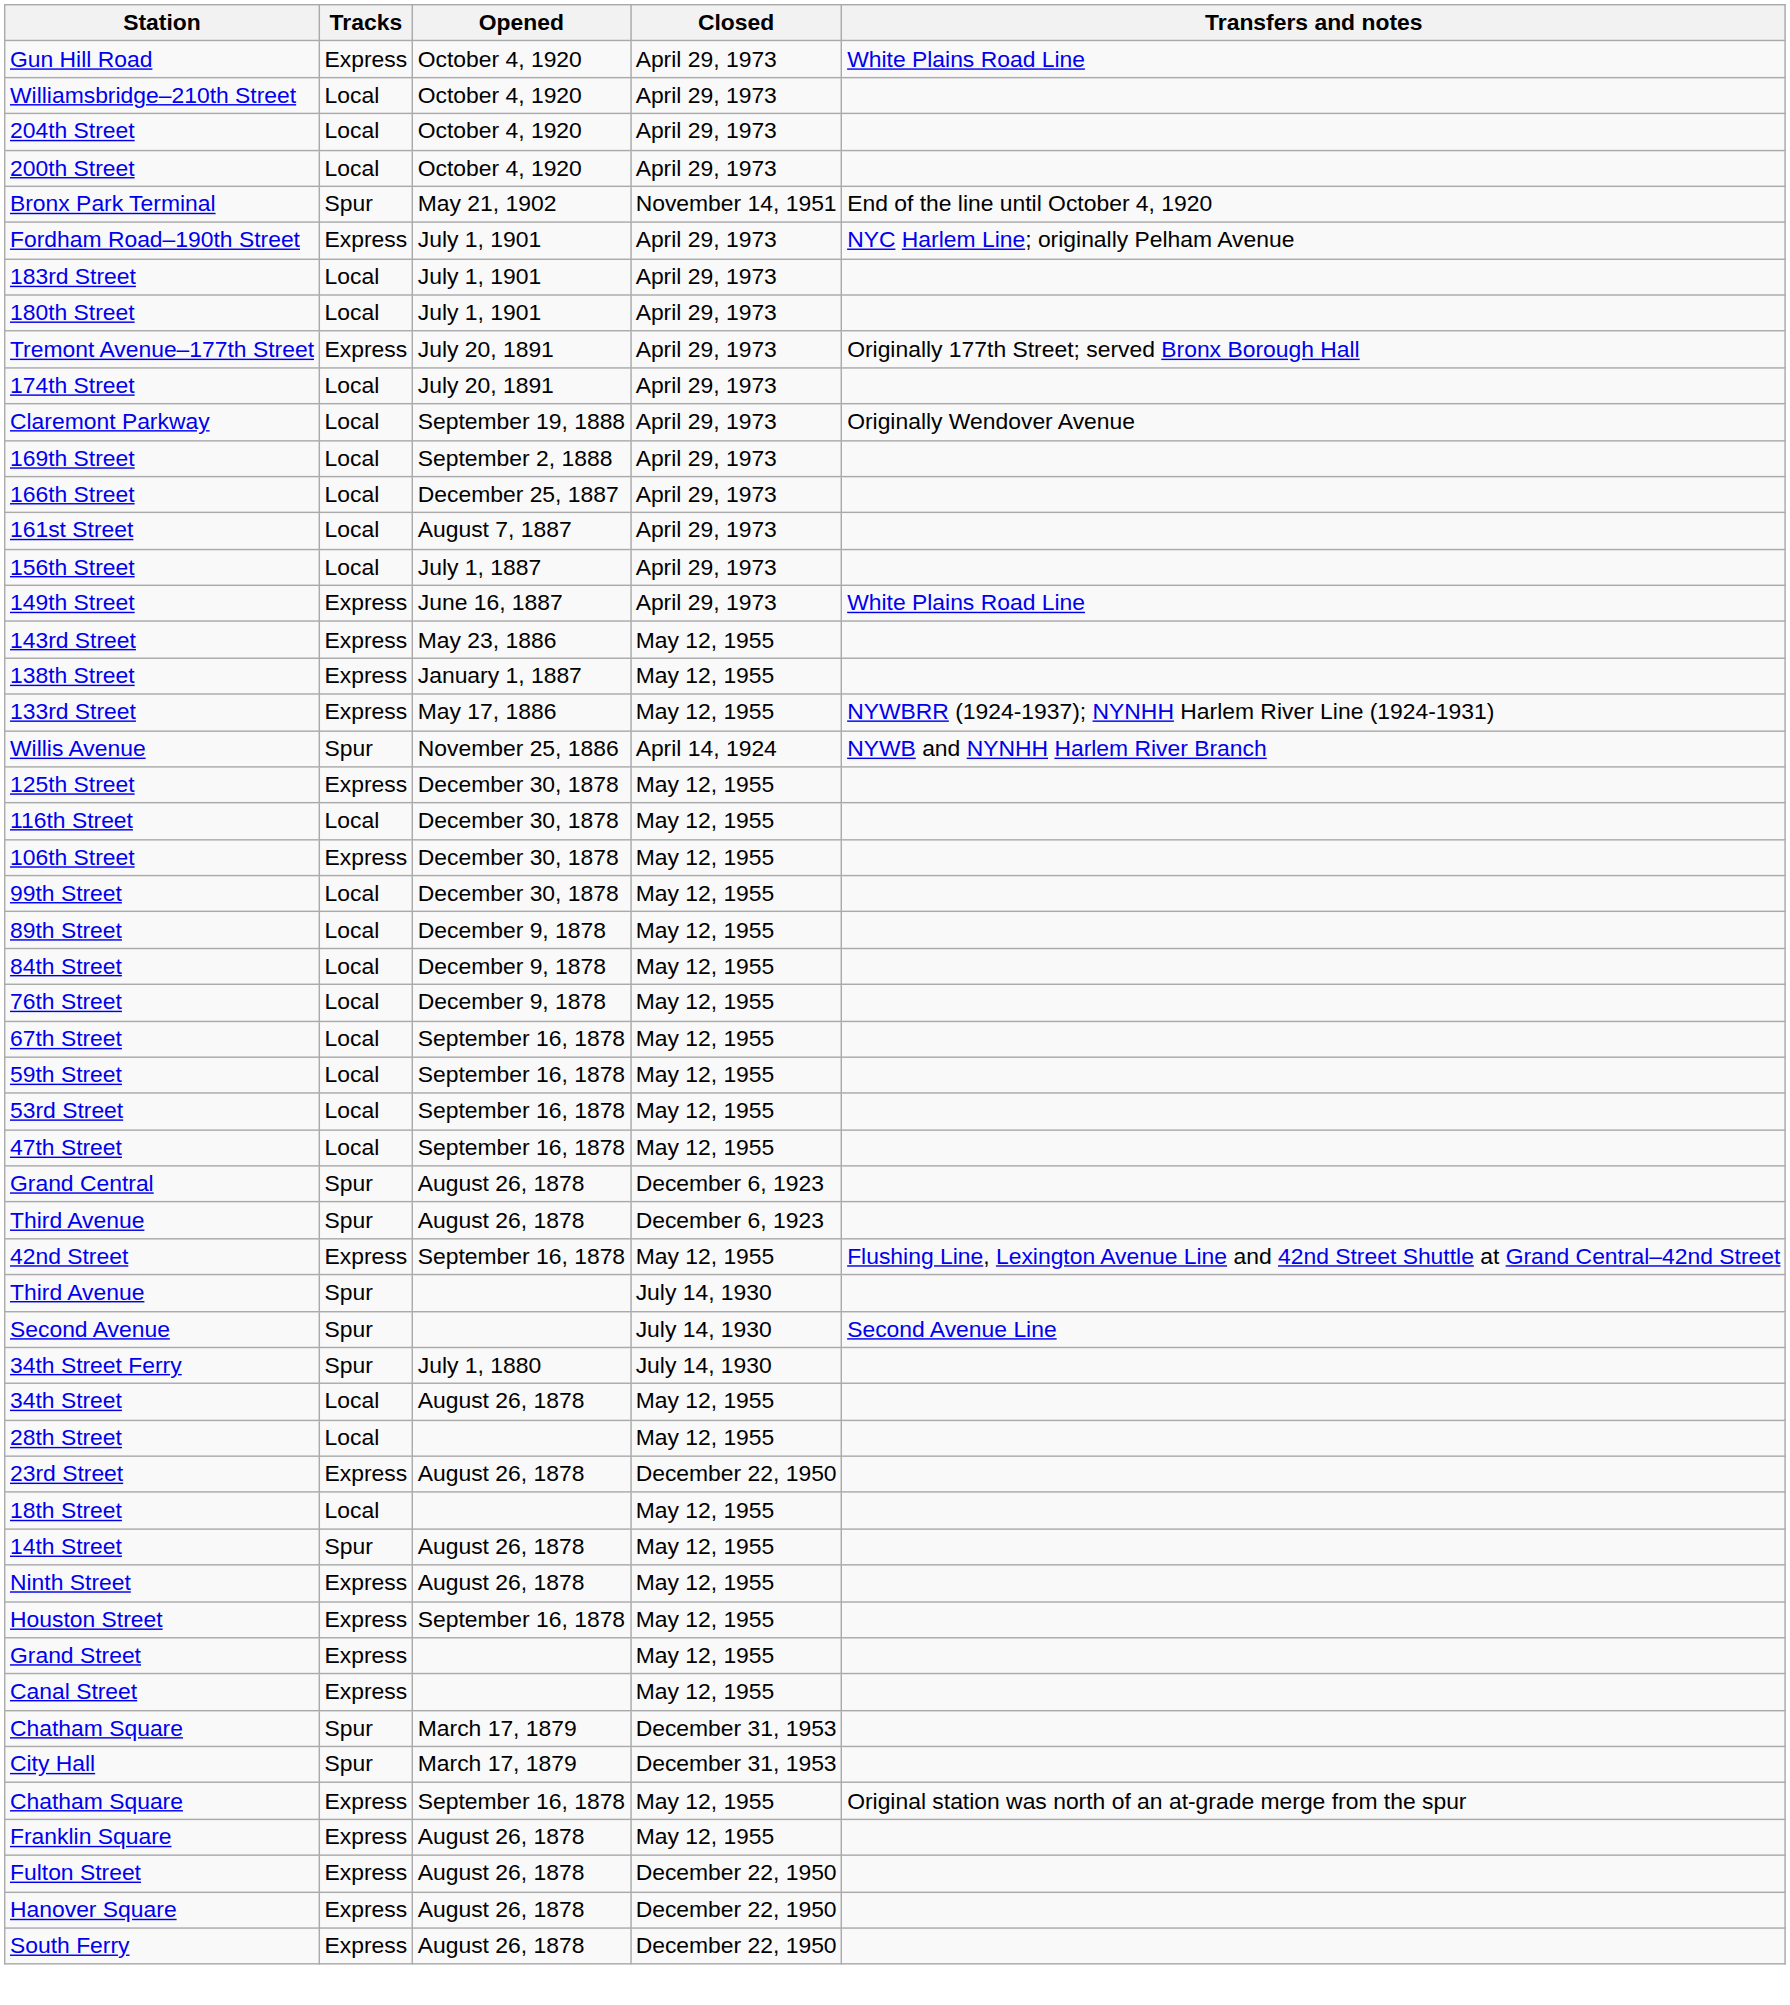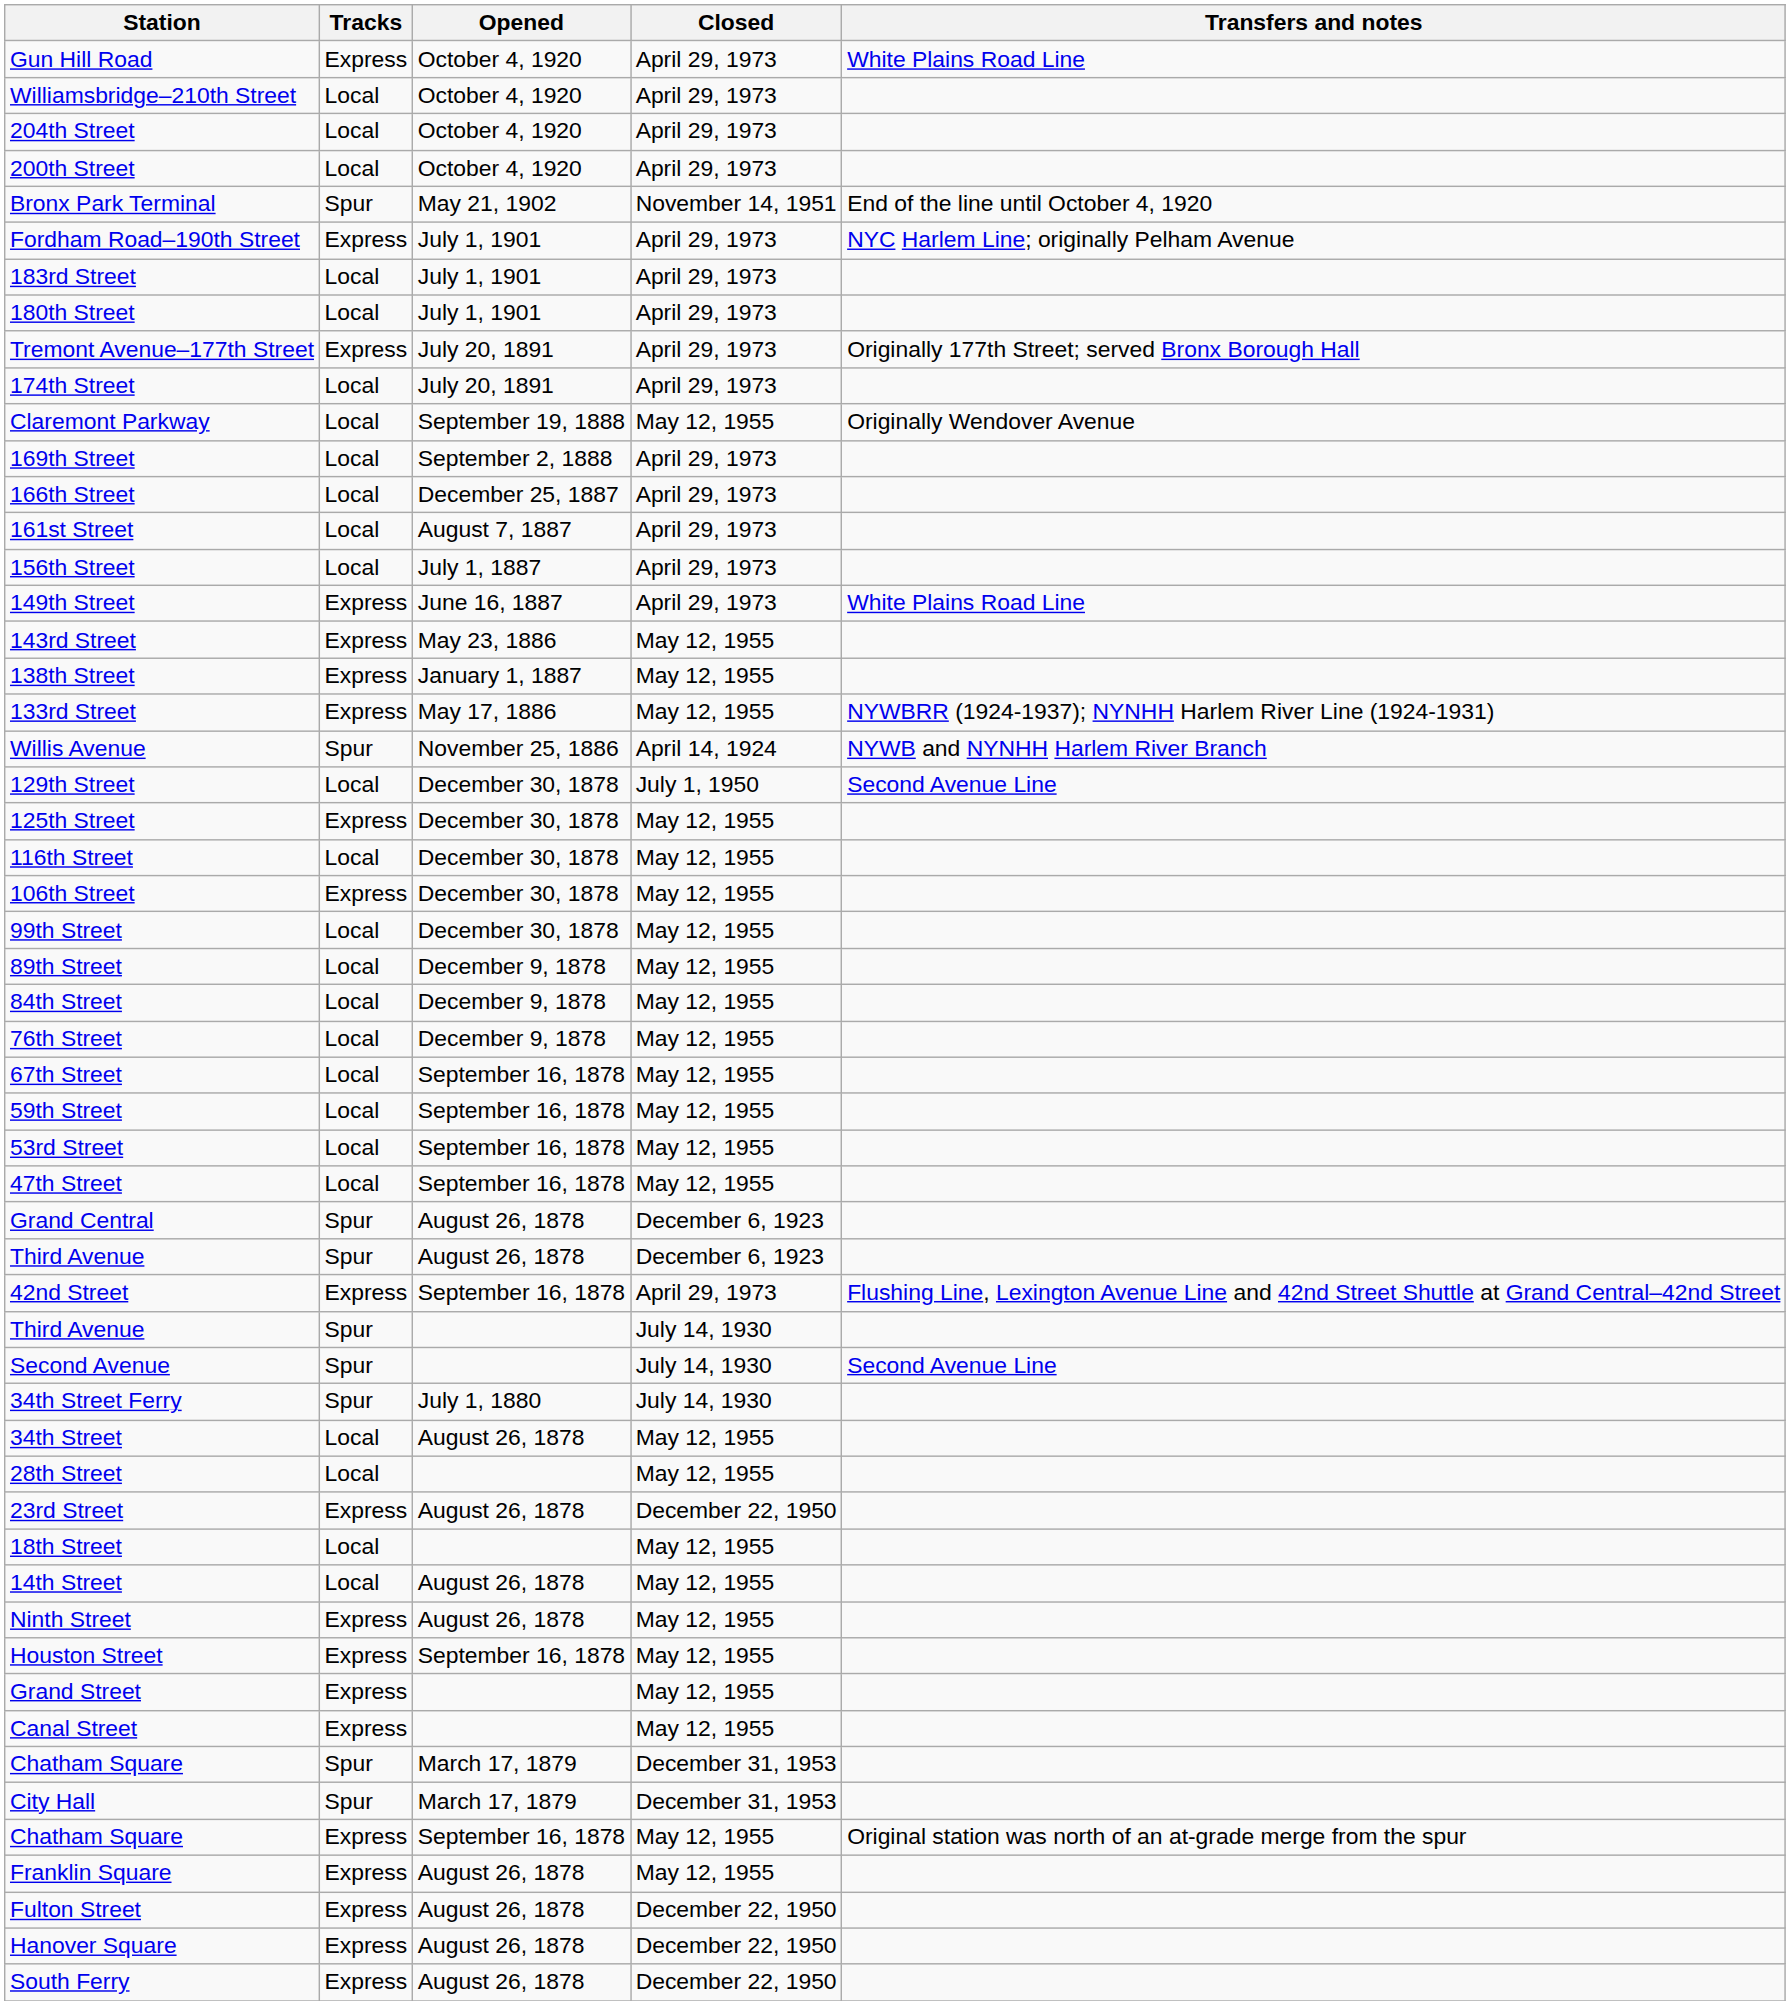Claremont Parkway | Closed: April 29, 1973 -> May 12, 1955
+ row: 129th Street | Local | December 30, 1878 | July 1, 1950 | Second Avenue Line
42nd Street | Closed: May 12, 1955 -> April 29, 1973
14th Street | Tracks: Spur -> Local
